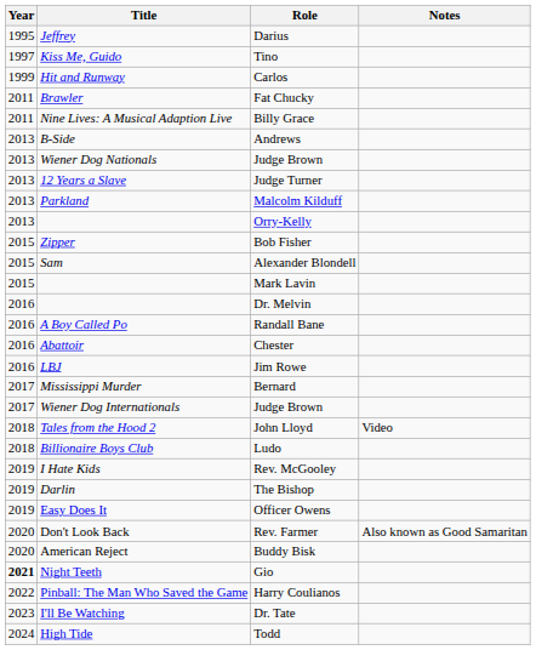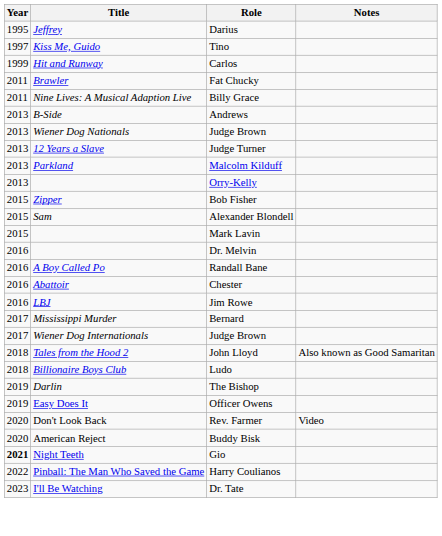John Lloyd | Notes: Video -> Also known as Good Samaritan
- row: 2019 | I Hate Kids | Rev. McGooley
Rev. Farmer | Notes: Also known as Good Samaritan -> Video
- row: 2024 | High Tide | Todd
